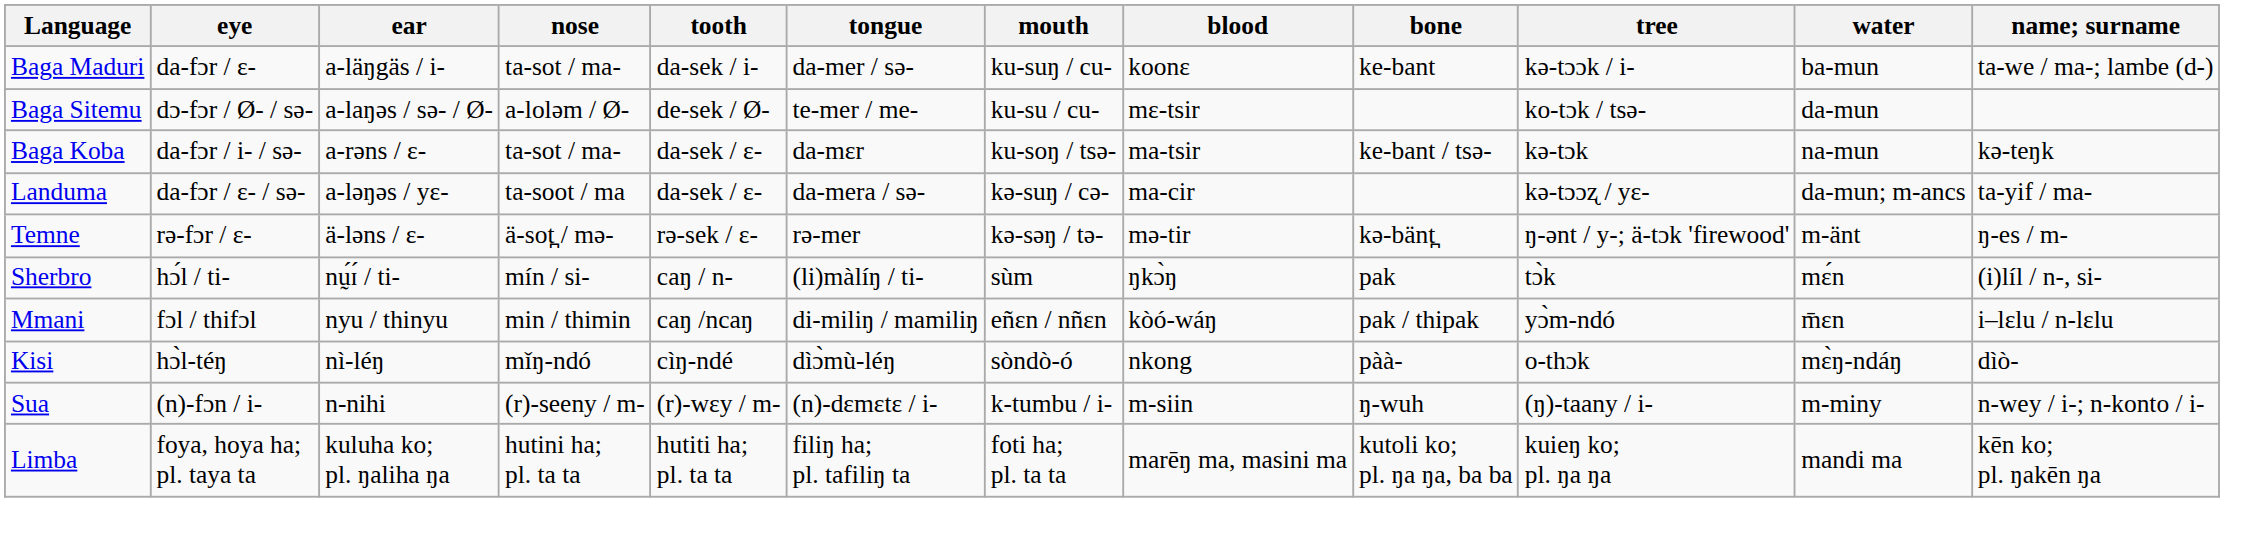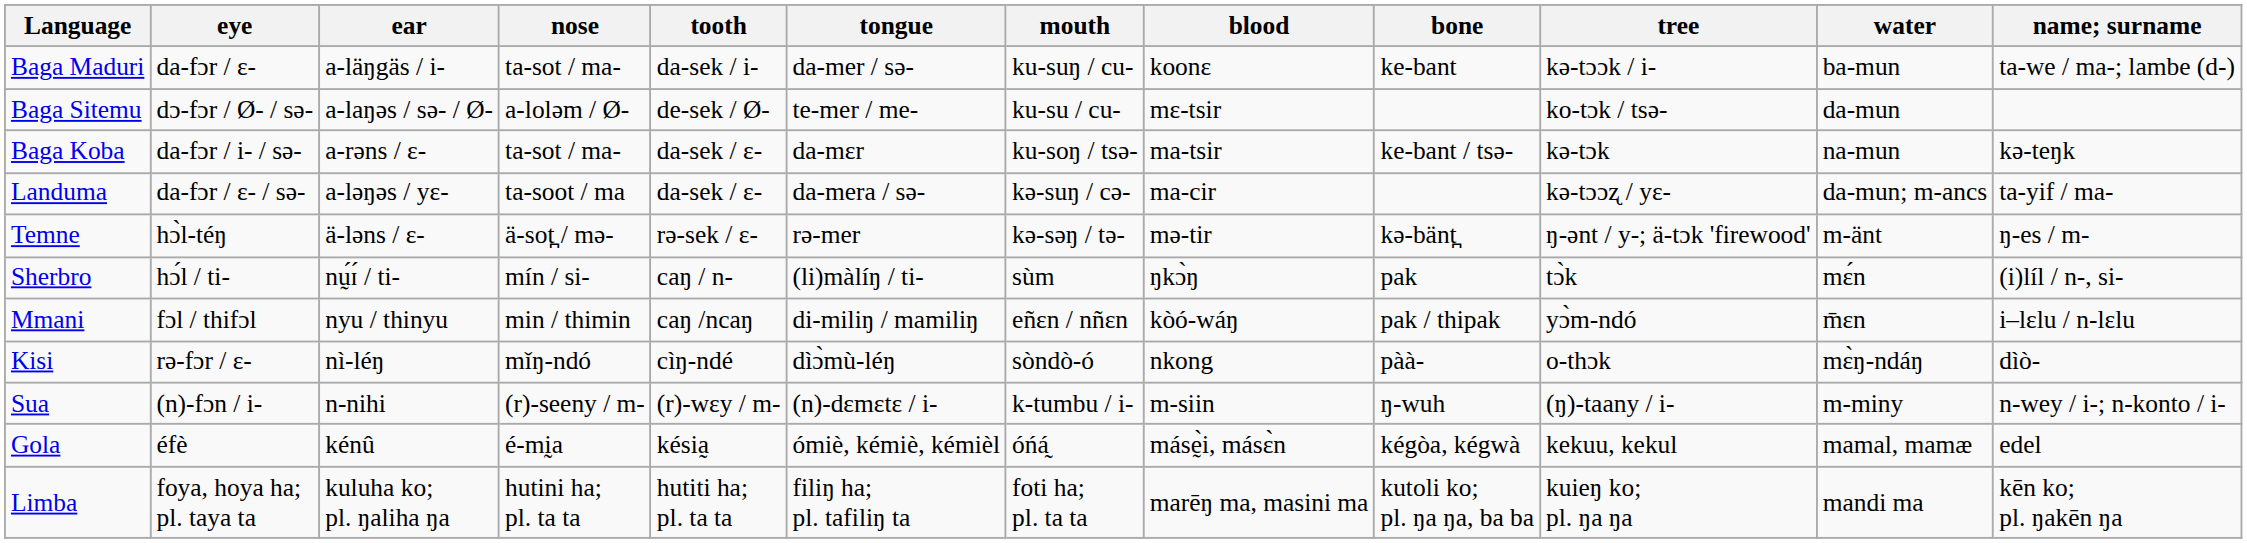Temne | eye: rə-fɔr / ɛ- -> hɔ̀l-téŋ
Kisi | eye: hɔ̀l-téŋ -> rə-fɔr / ɛ-
+ row: Gola | éfè | kénû | é-mḭa | késia̰ | ómiè, kémiè, kémièl | óńá̰ | másḛ̀i, másɛ̀n | kégòa, kégwà | kekuu, kekul | mamal, mamæ | edel
